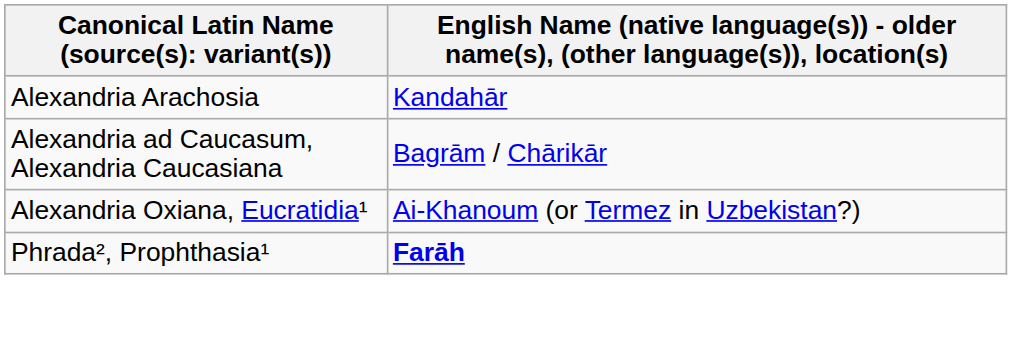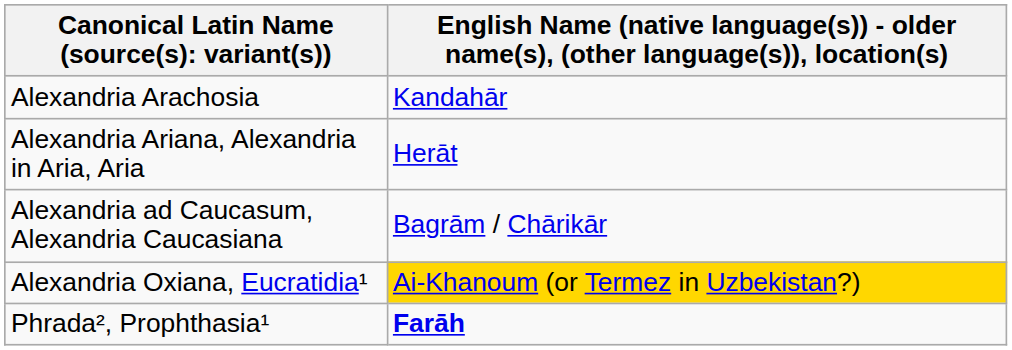+ row: Alexandria Ariana, Alexandria in Aria, Aria | Herāt
Alexandria Oxiana, Eucratidia¹ | column 2: no background -> gold background
